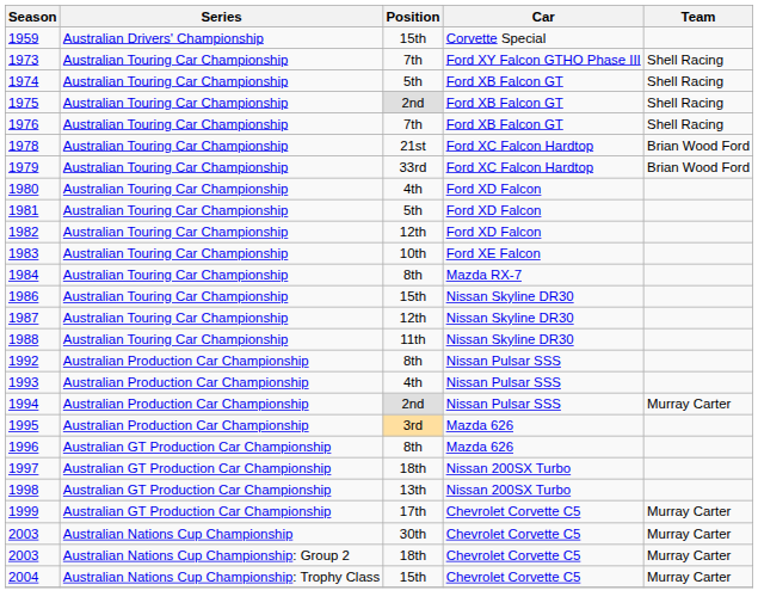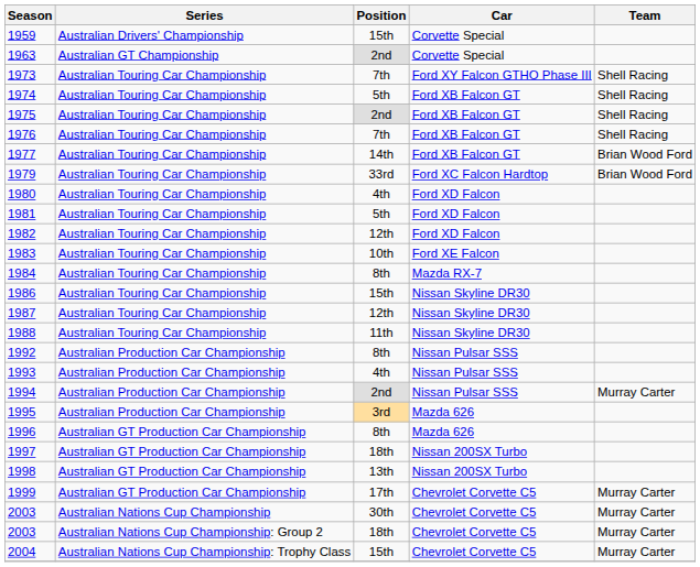+ row: 1963 | Australian GT Championship | 2nd | Corvette Special
+ row: 1977 | Australian Touring Car Championship | 14th | Ford XB Falcon GT | Brian Wood Ford
- row: 1978 | Australian Touring Car Championship | 21st | Ford XC Falcon Hardtop | Brian Wood Ford
